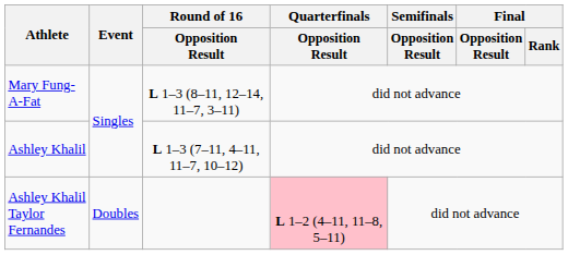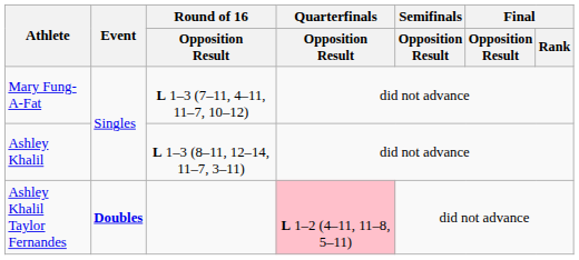Mary Fung-A-Fat | Round of 16 / Opposition Result: L 1–3 (8–11, 12–14, 11–7, 3–11) -> L 1–3 (7–11, 4–11, 11–7, 10–12)
Ashley Khalil | Round of 16 / Opposition Result: L 1–3 (7–11, 4–11, 11–7, 10–12) -> L 1–3 (8–11, 12–14, 11–7, 3–11)
Ashley Khalil Taylor Fernandes | Event: normal -> bold
